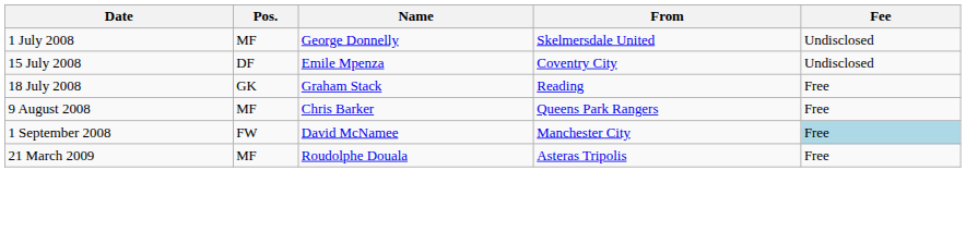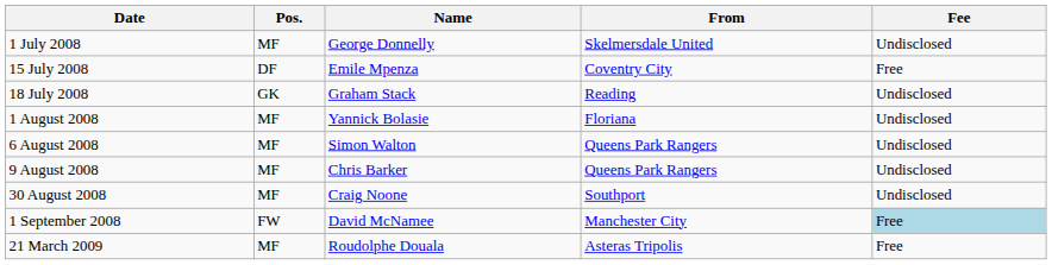15 July 2008 | Fee: Undisclosed -> Free
18 July 2008 | Fee: Free -> Undisclosed
+ row: 1 August 2008 | MF | Yannick Bolasie | Floriana | Undisclosed
+ row: 6 August 2008 | MF | Simon Walton | Queens Park Rangers | Undisclosed
9 August 2008 | Fee: Free -> Undisclosed
+ row: 30 August 2008 | MF | Craig Noone | Southport | Undisclosed
